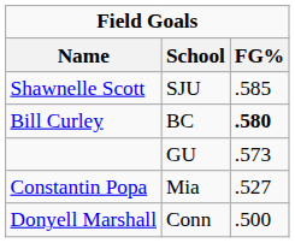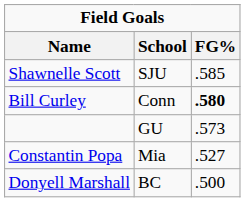Bill Curley | School: BC -> Conn
Donyell Marshall | School: Conn -> BC
